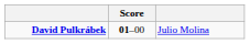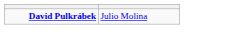- column: Score | 01–00
